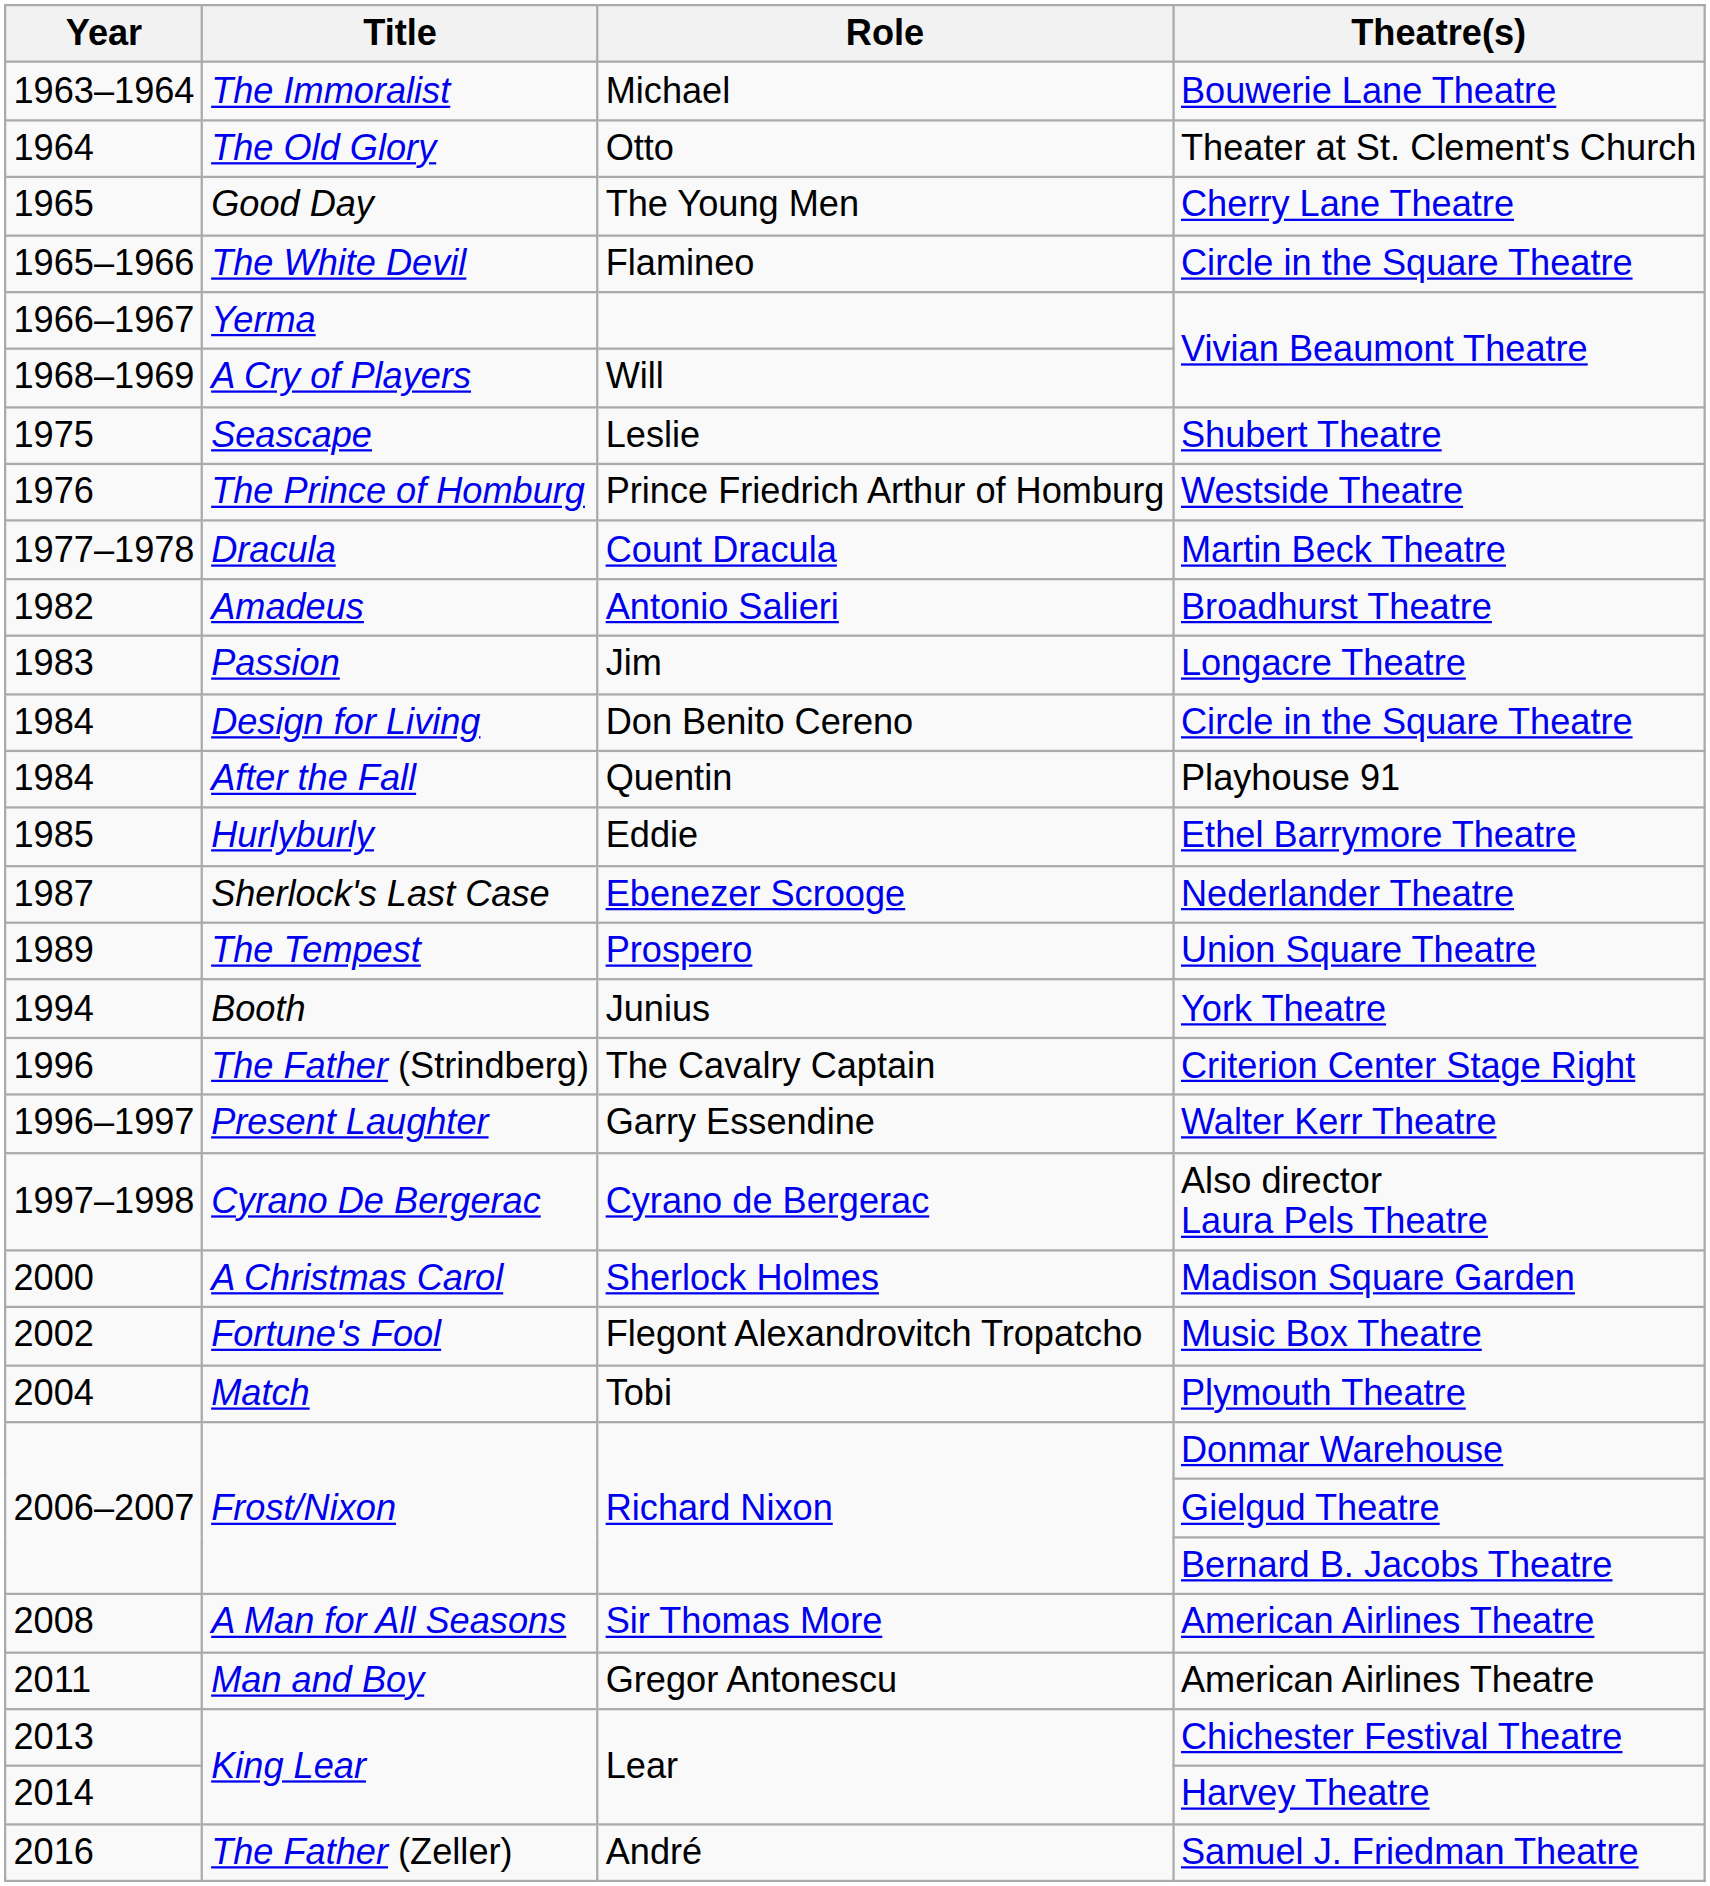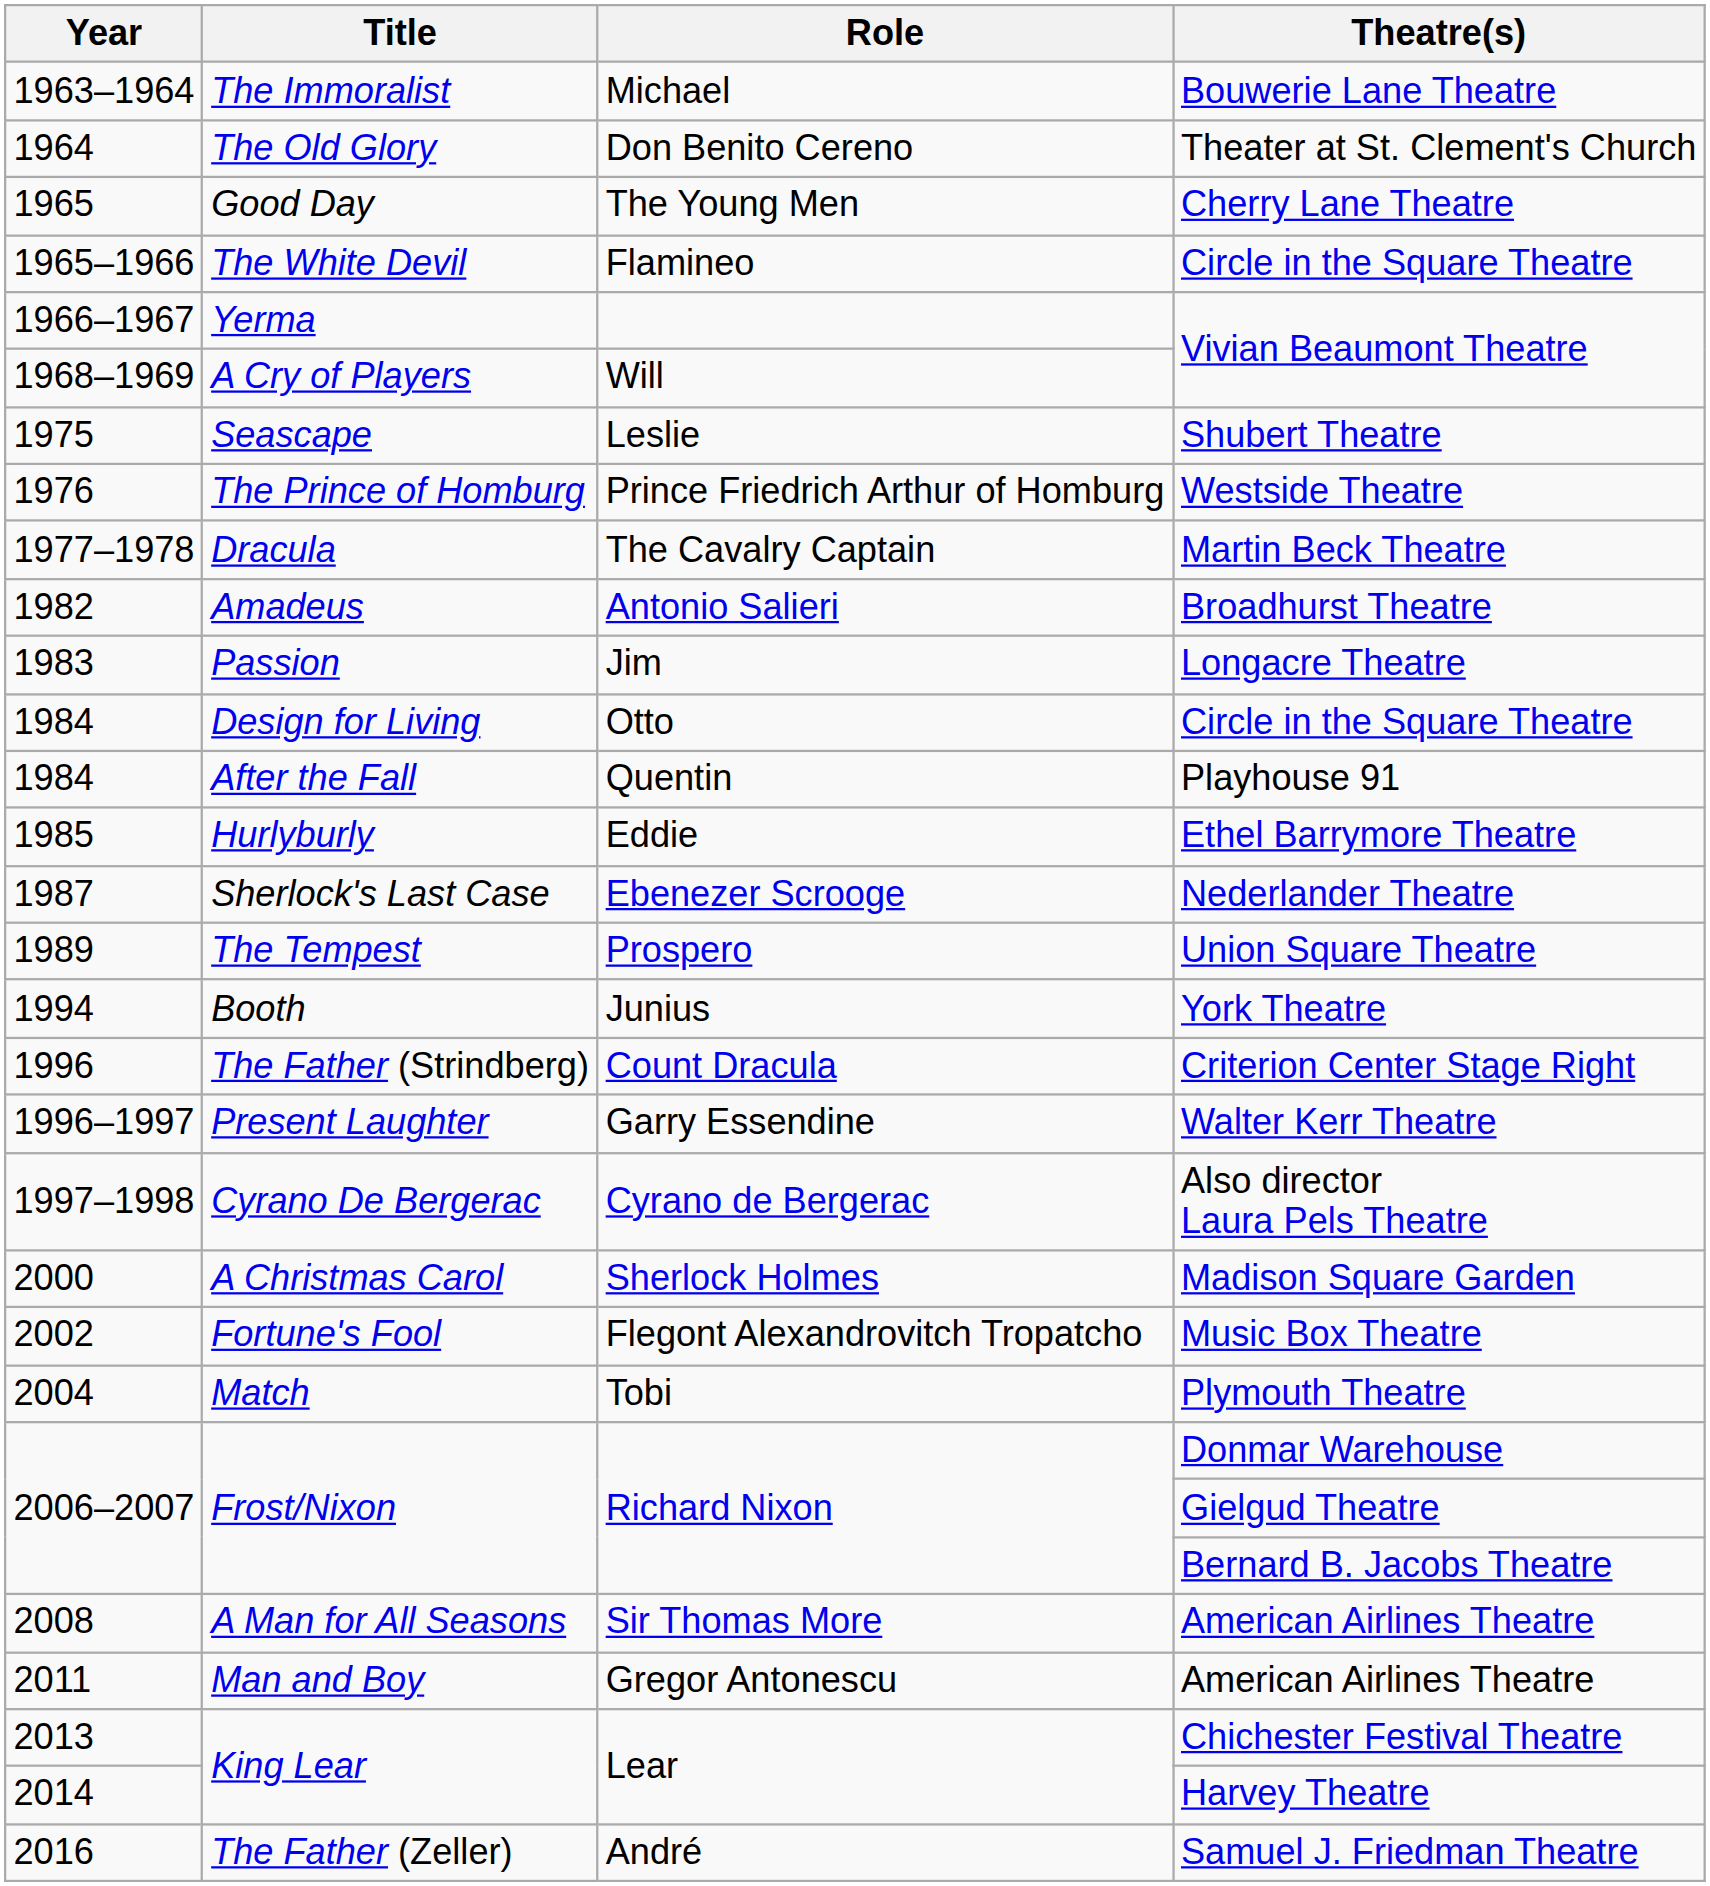The Old Glory | Role: Otto -> Don Benito Cereno
Dracula | Role: Count Dracula -> The Cavalry Captain
Design for Living | Role: Don Benito Cereno -> Otto
The Father (Strindberg) | Role: The Cavalry Captain -> Count Dracula
